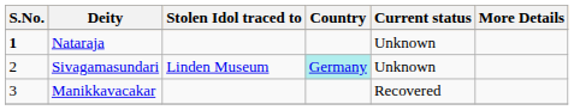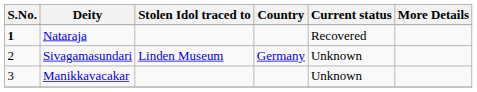Nataraja | Current status: Unknown -> Recovered
Sivagamasundari | Country: paleturquoise background -> no background
Manikkavacakar | Current status: Recovered -> Unknown
